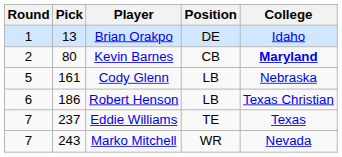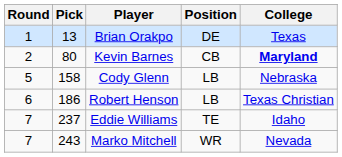Brian Orakpo | College: Idaho -> Texas
Cody Glenn | Pick: 161 -> 158
Eddie Williams | College: Texas -> Idaho
